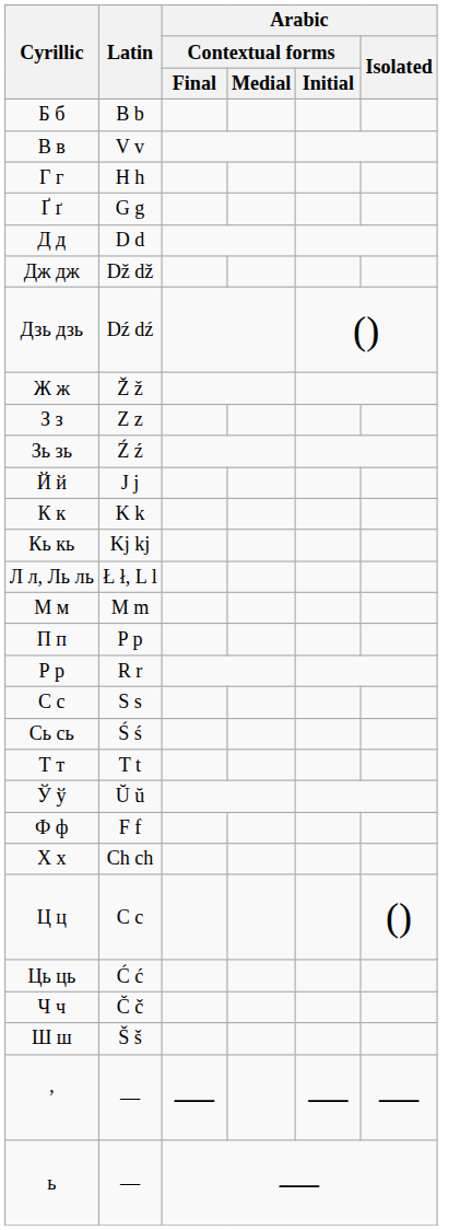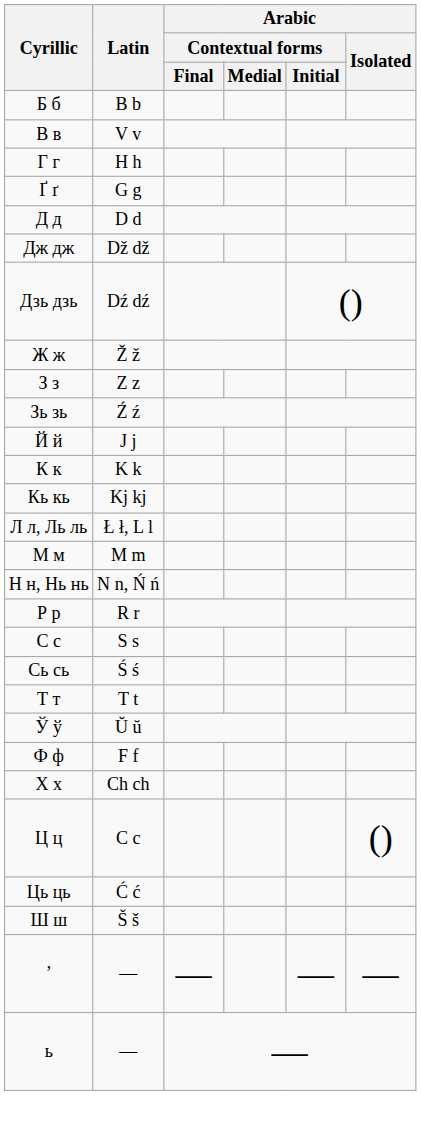+ row: Н н, Нь нь | N n, Ń ń
- row: П п | P p
- row: Ч ч | Č č
